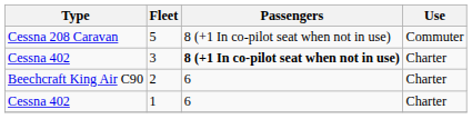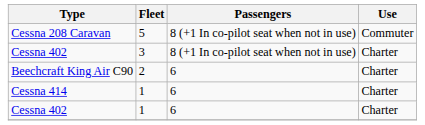Cessna 402 / 3 | Passengers: bold -> normal
+ row: Cessna 414 | 1 | 6 | Charter
